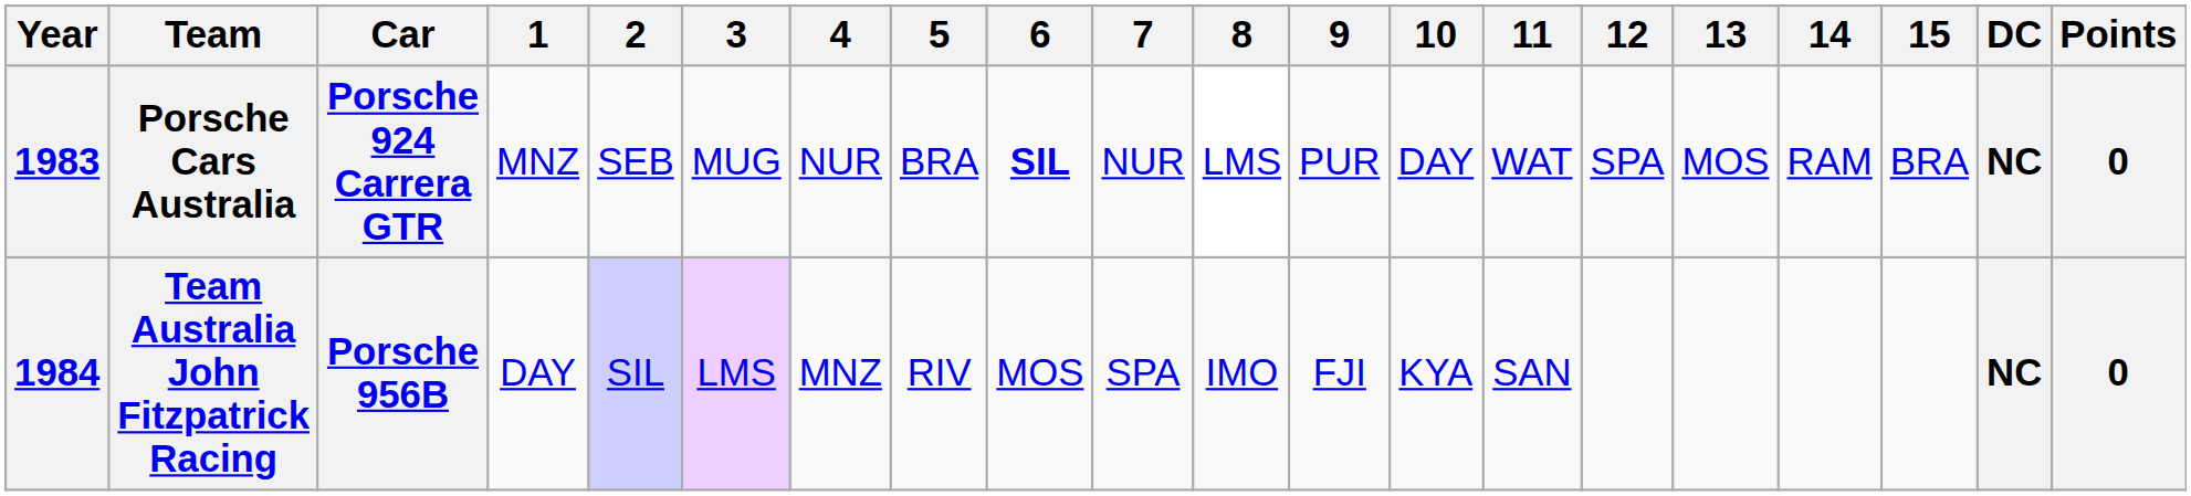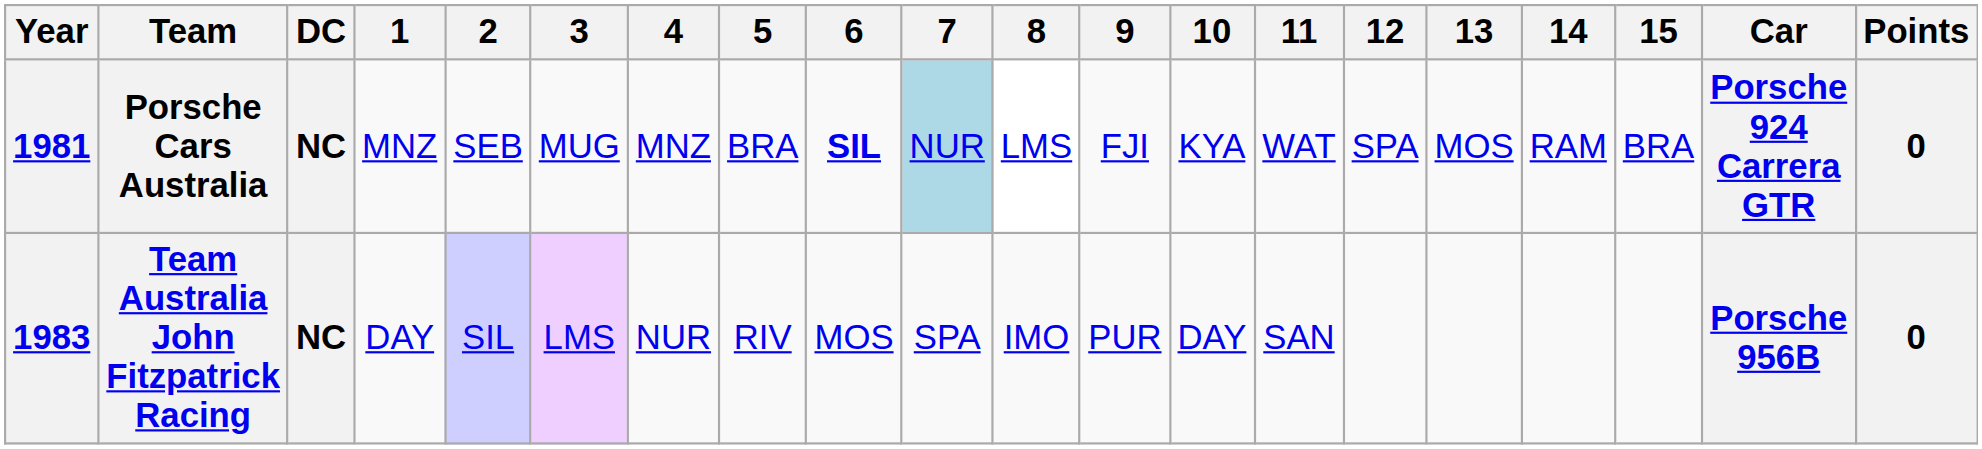columns swapped: Car <-> DC
Porsche Cars Australia | Year: 1983 -> 1981
Porsche Cars Australia | 4: NUR -> MNZ
Porsche Cars Australia | 7: no background -> lightblue background
Porsche Cars Australia | 9: PUR -> FJI
Porsche Cars Australia | 10: DAY -> KYA
Team Australia John Fitzpatrick Racing | Year: 1984 -> 1983
Team Australia John Fitzpatrick Racing | 4: MNZ -> NUR
Team Australia John Fitzpatrick Racing | 9: FJI -> PUR
Team Australia John Fitzpatrick Racing | 10: KYA -> DAY
